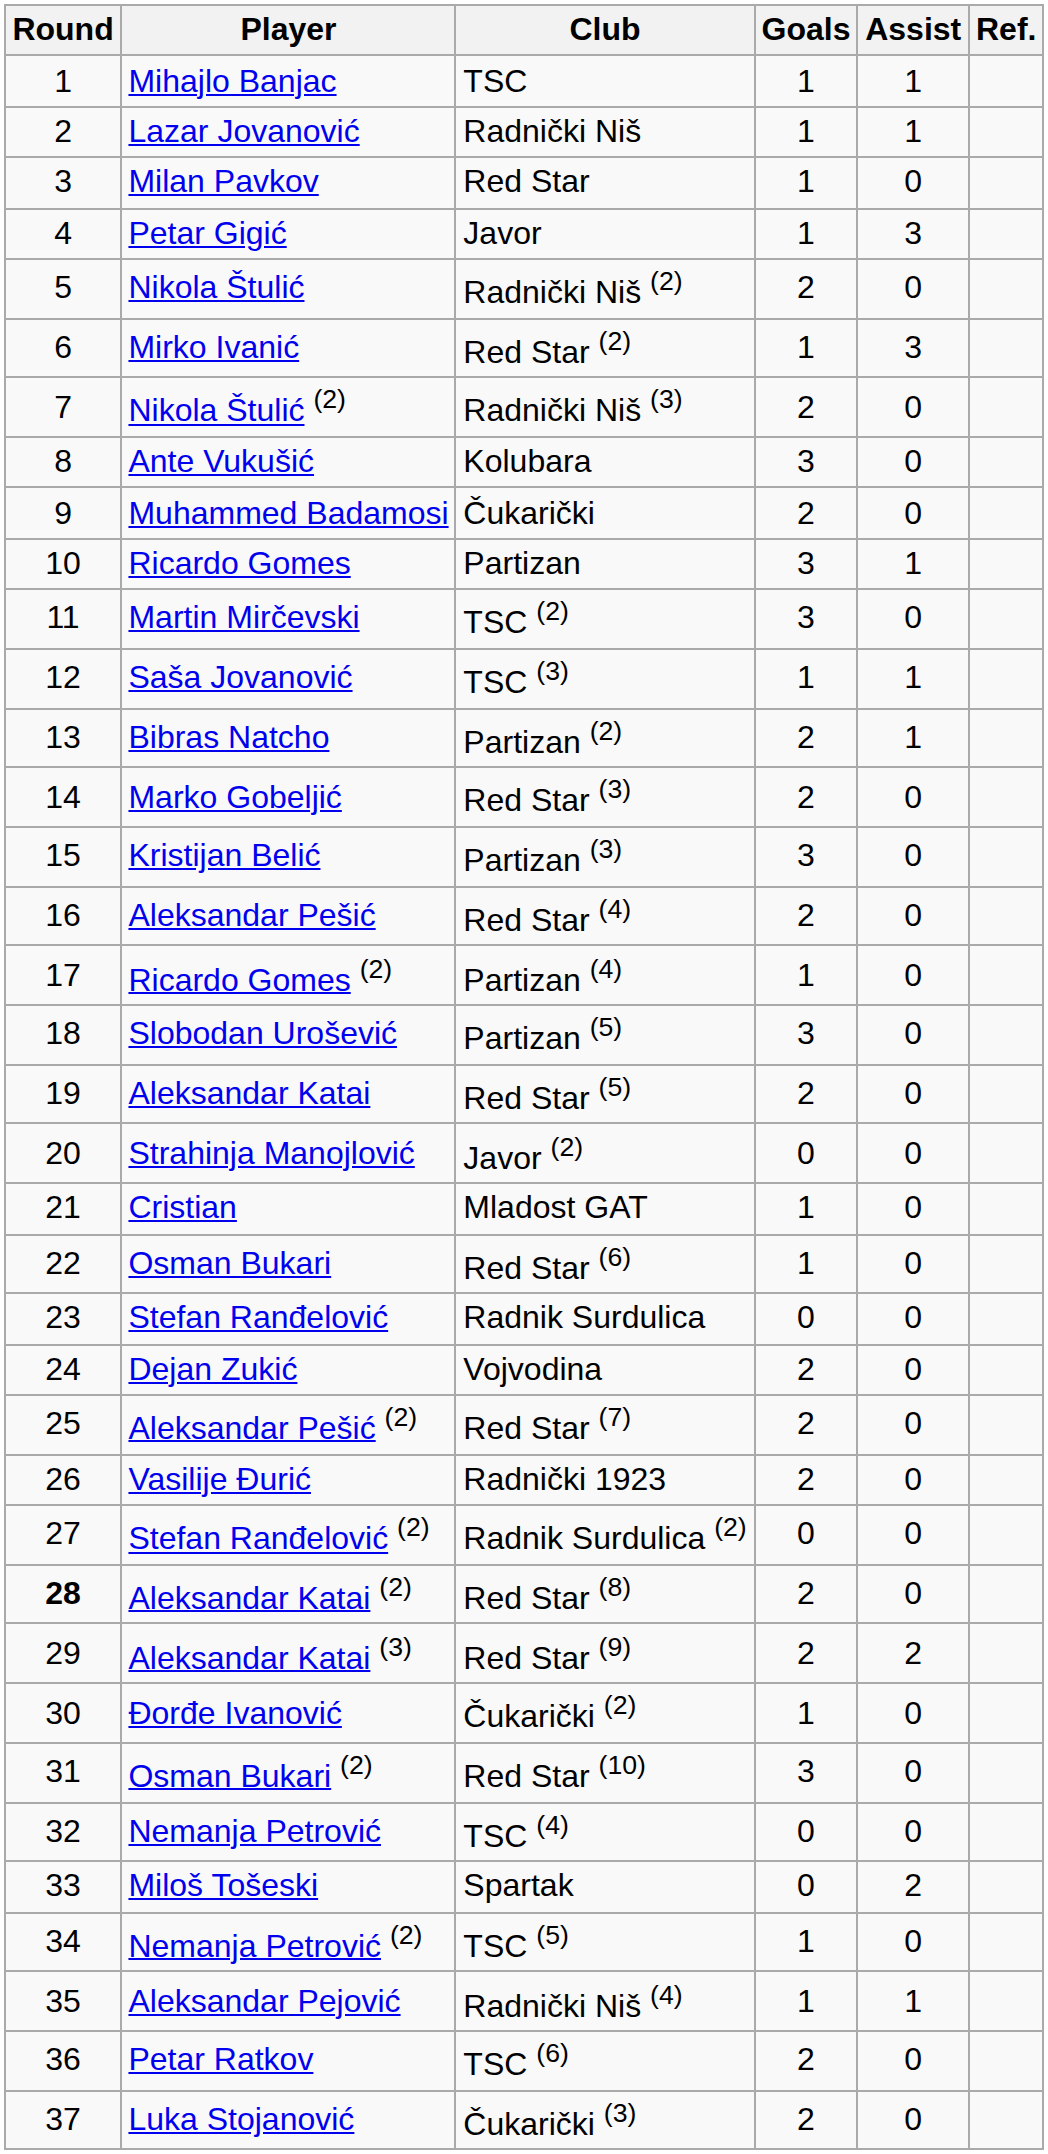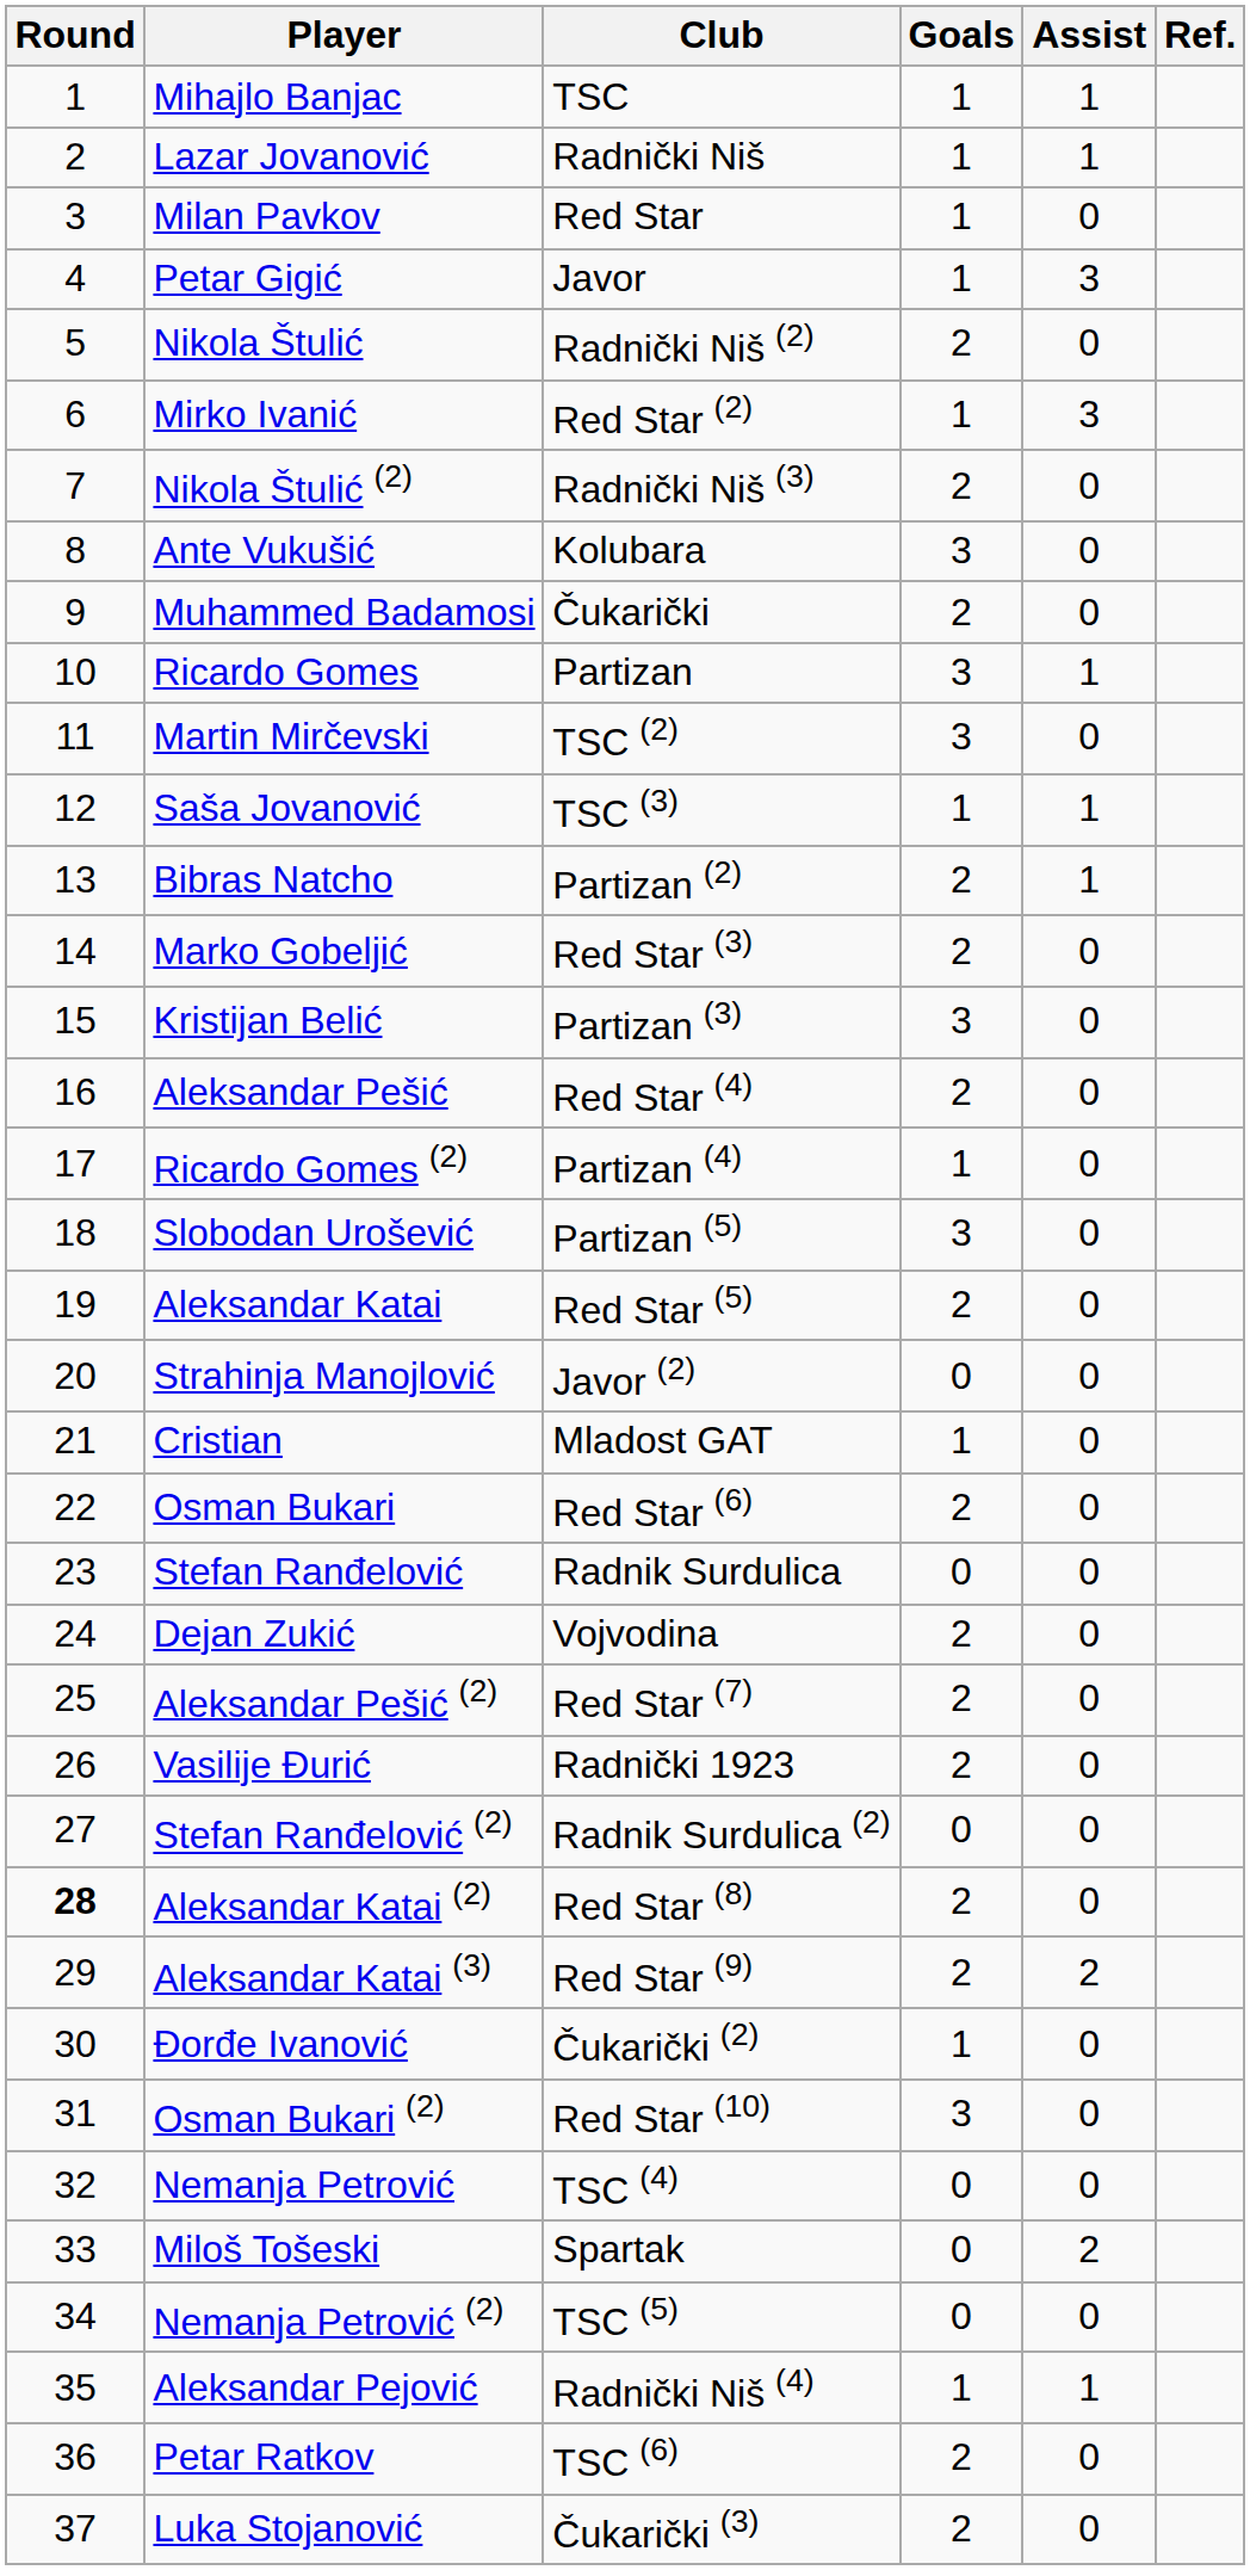Osman Bukari | Goals: 1 -> 2
Nemanja Petrović (2) | Goals: 1 -> 0
